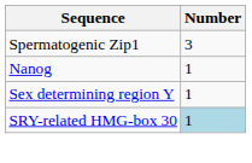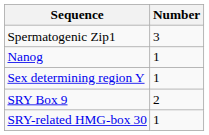+ row: SRY Box 9 | 2
SRY-related HMG-box 30 | Number: lightblue background -> no background
